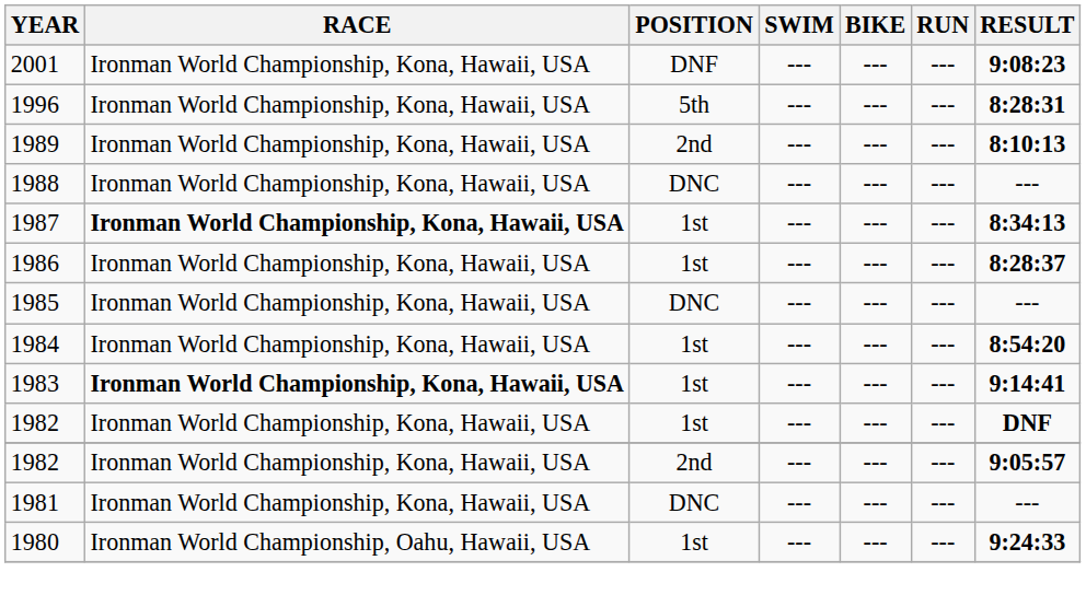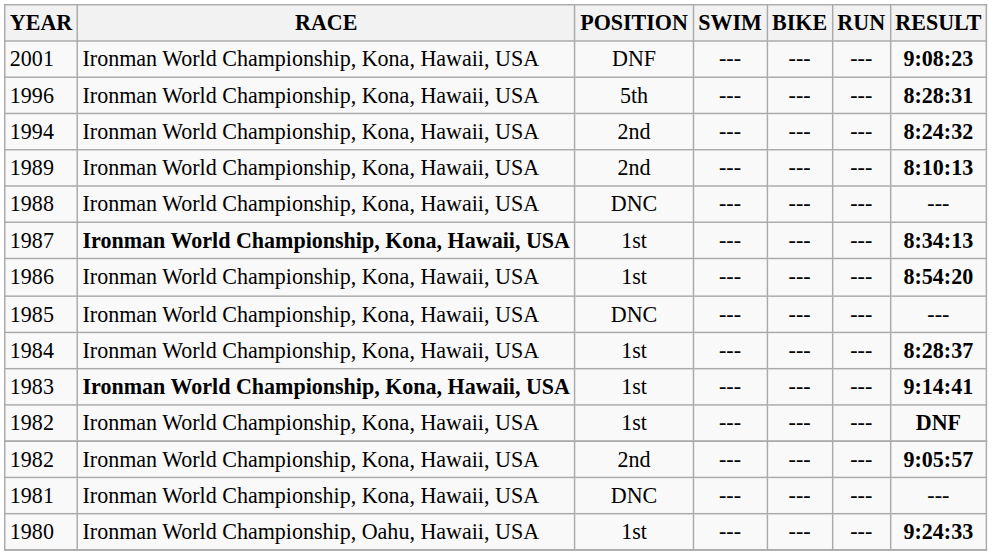+ row: 1994 | Ironman World Championship, Kona, Hawaii, USA | 2nd | --- | --- | --- | 8:24:32
1986 | RESULT: 8:28:37 -> 8:54:20
1984 | RESULT: 8:54:20 -> 8:28:37
